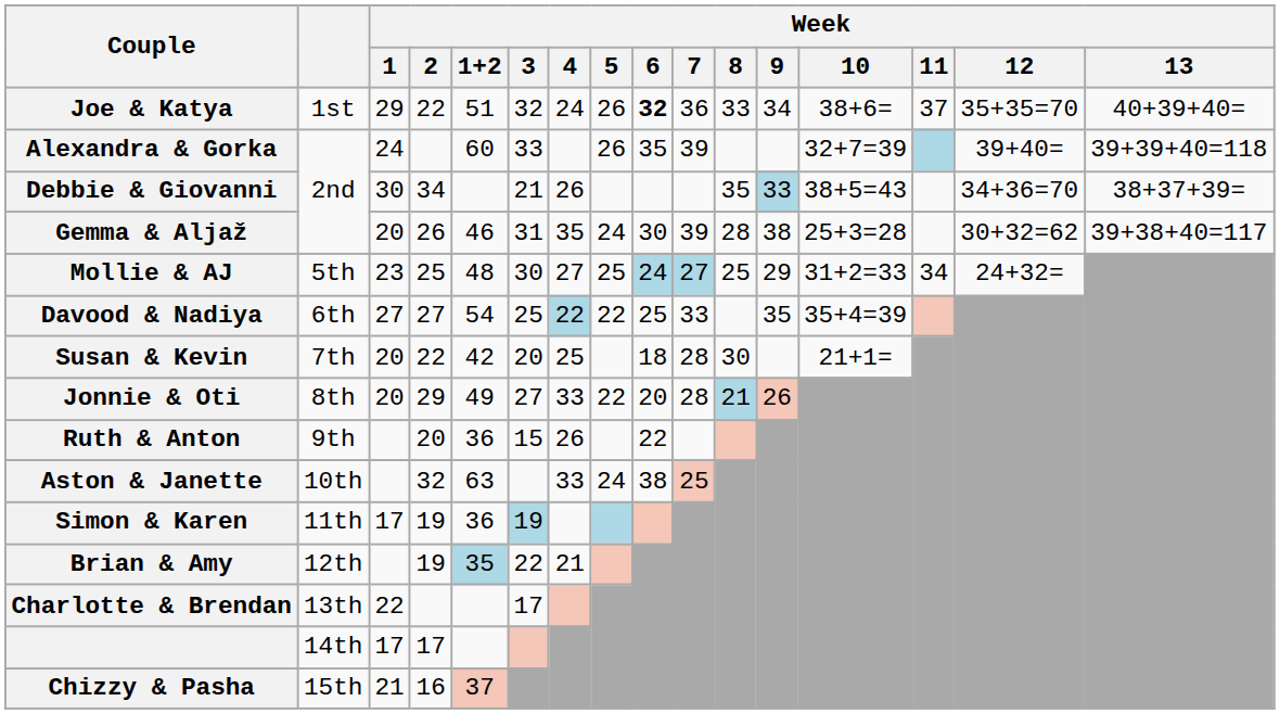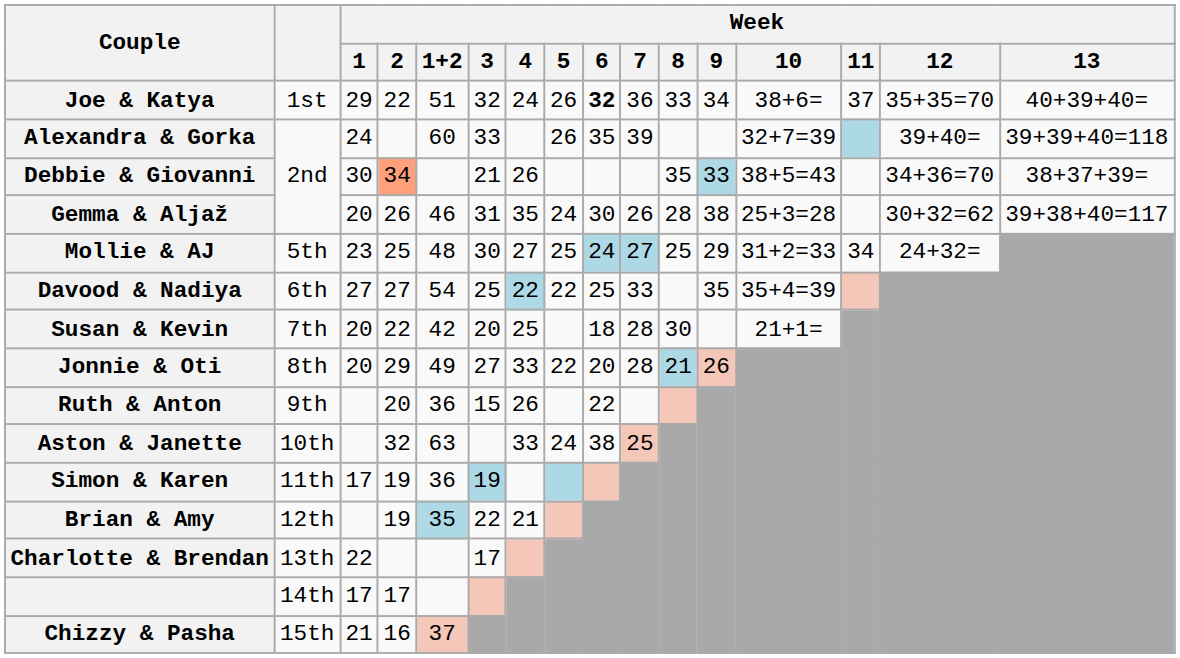Debbie & Giovanni | Week / 2: no background -> lightsalmon background
Gemma & Aljaž | Week / 7: 39 -> 26
